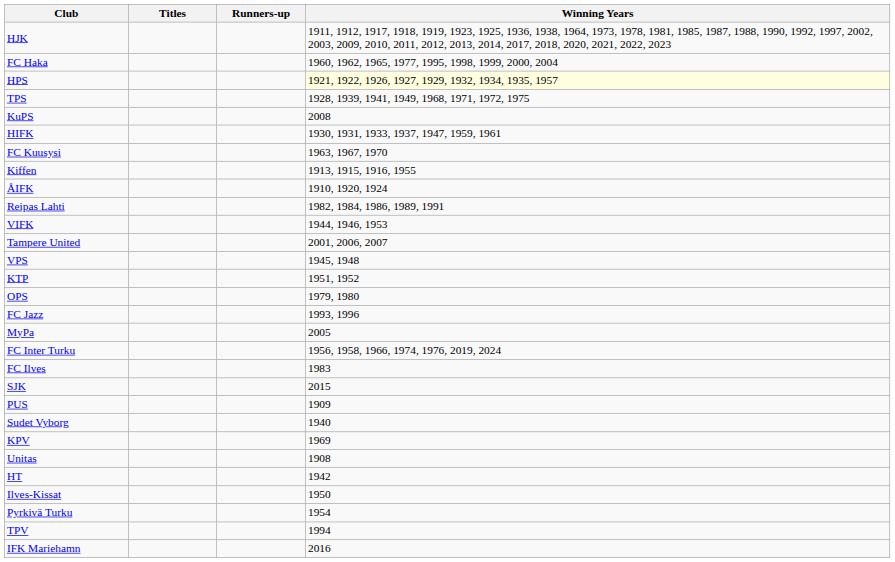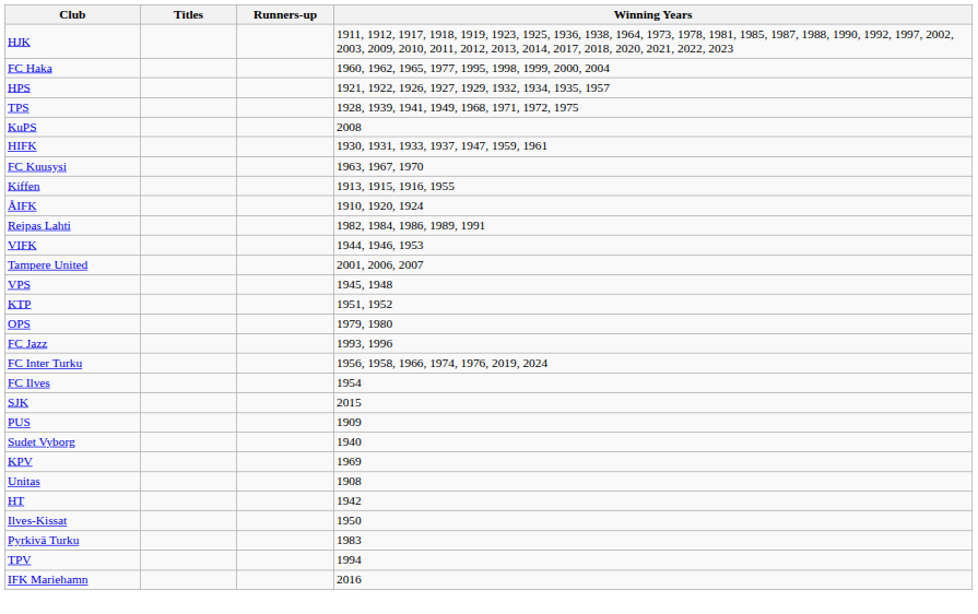HPS | Winning Years: lightyellow background -> no background
- row: MyPa | 2005
FC Ilves | Winning Years: 1983 -> 1954
Pyrkivä Turku | Winning Years: 1954 -> 1983
